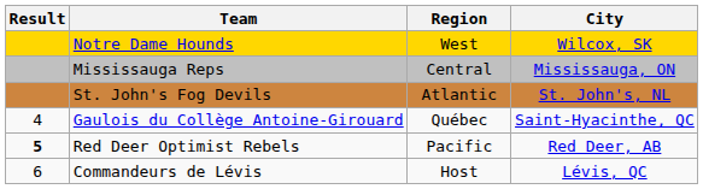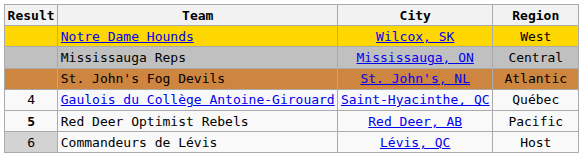columns swapped: Region <-> City
Commandeurs de Lévis | Result: no background -> lightgrey background
